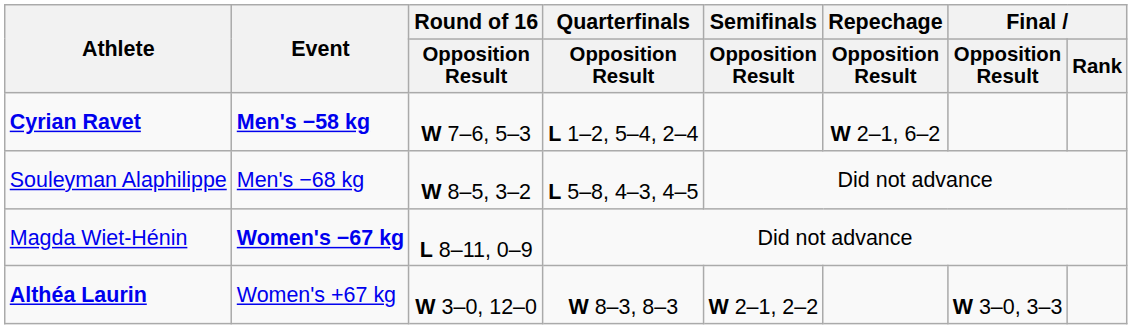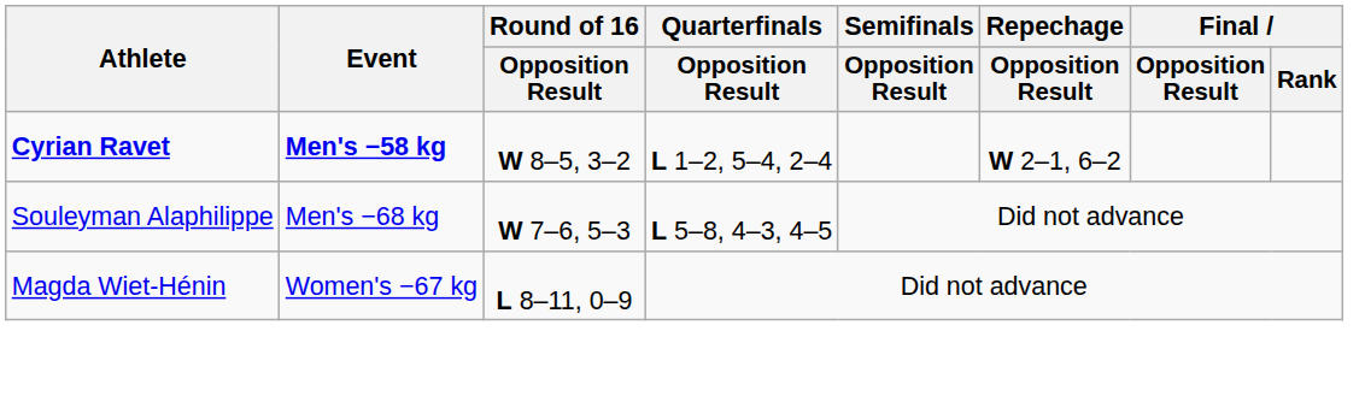Cyrian Ravet | Round of 16 / Opposition Result: W 7–6, 5–3 -> W 8–5, 3–2
Souleyman Alaphilippe | Round of 16 / Opposition Result: W 8–5, 3–2 -> W 7–6, 5–3
Magda Wiet-Hénin | Event: bold -> normal
- row: Althéa Laurin | Women's +67 kg | W 3–0, 12–0 | W 8–3, 8–3 | W 2–1, 2–2 | W 3–0, 3–3
